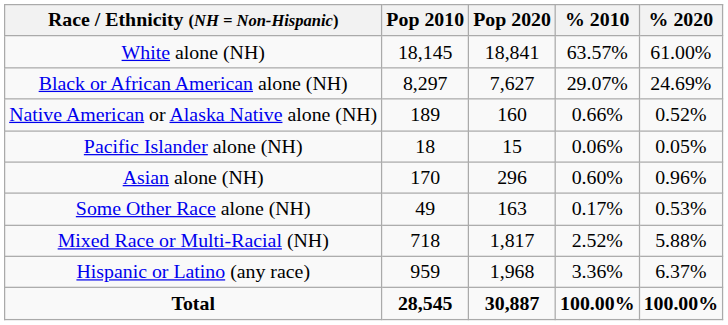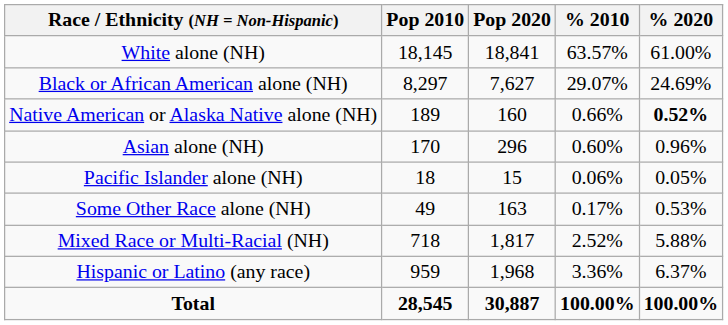Native American or Alaska Native alone (NH) | % 2020: normal -> bold
rows swapped: Asian alone (NH) <-> Pacific Islander alone (NH)
